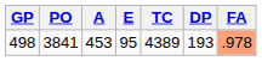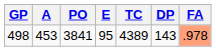columns swapped: PO <-> A
498 | DP: 193 -> 143
